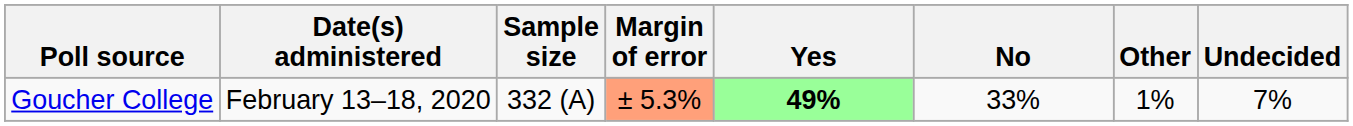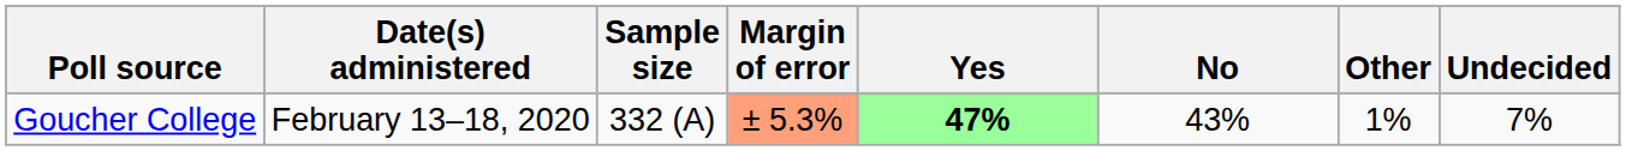Goucher College | Yes: 49% -> 47%
Goucher College | No: 33% -> 43%
